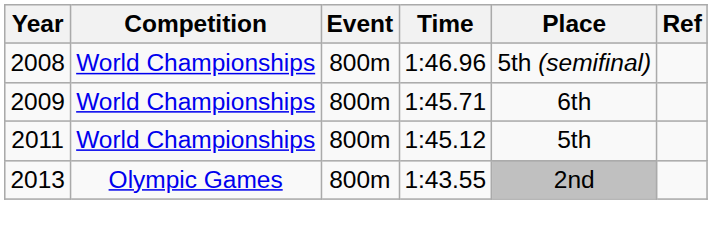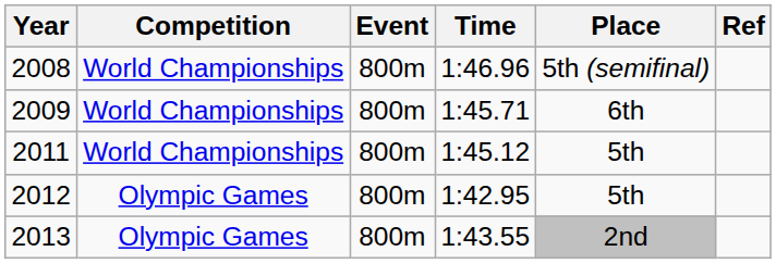+ row: 2012 | Olympic Games | 800m | 1:42.95 | 5th
